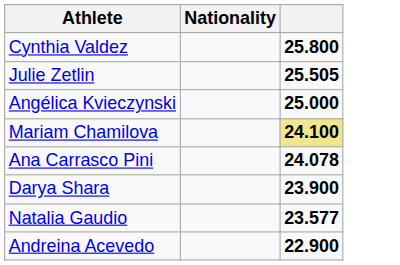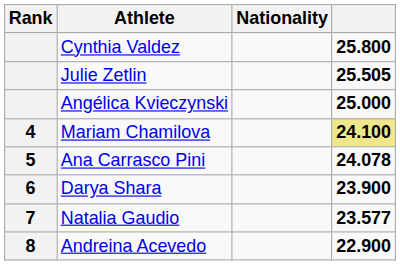+ column: Rank | 4 | 5 | 6 | 7 | 8
